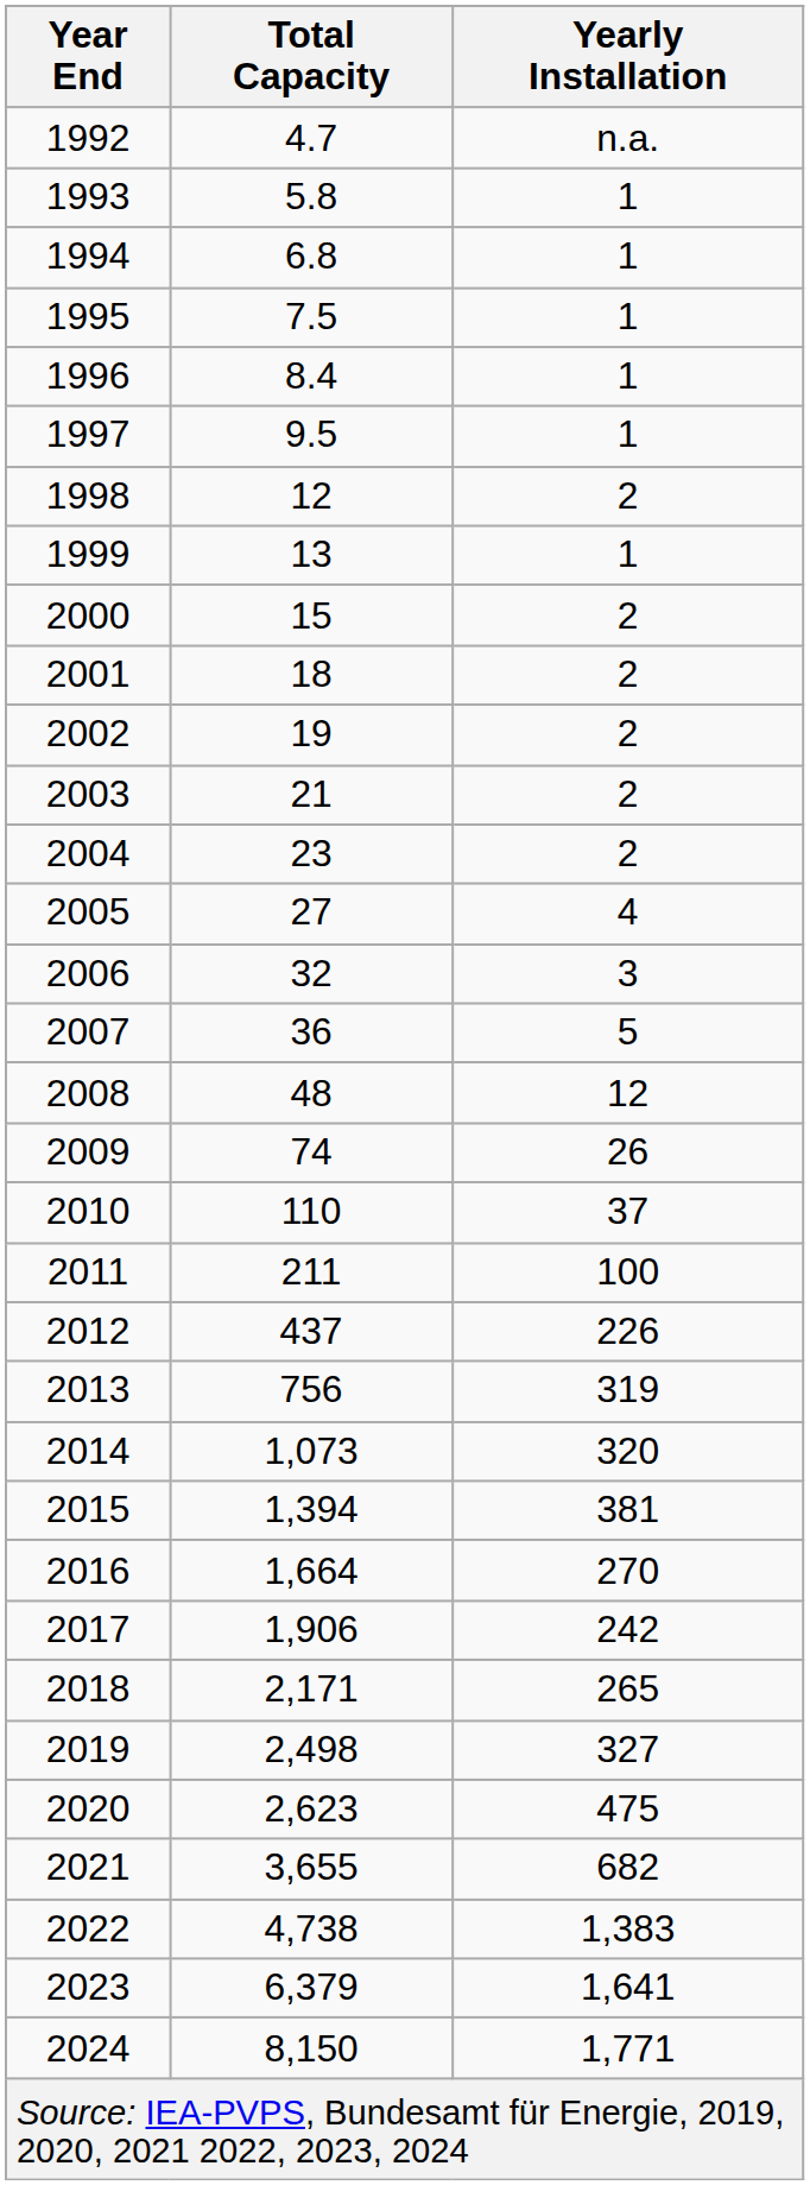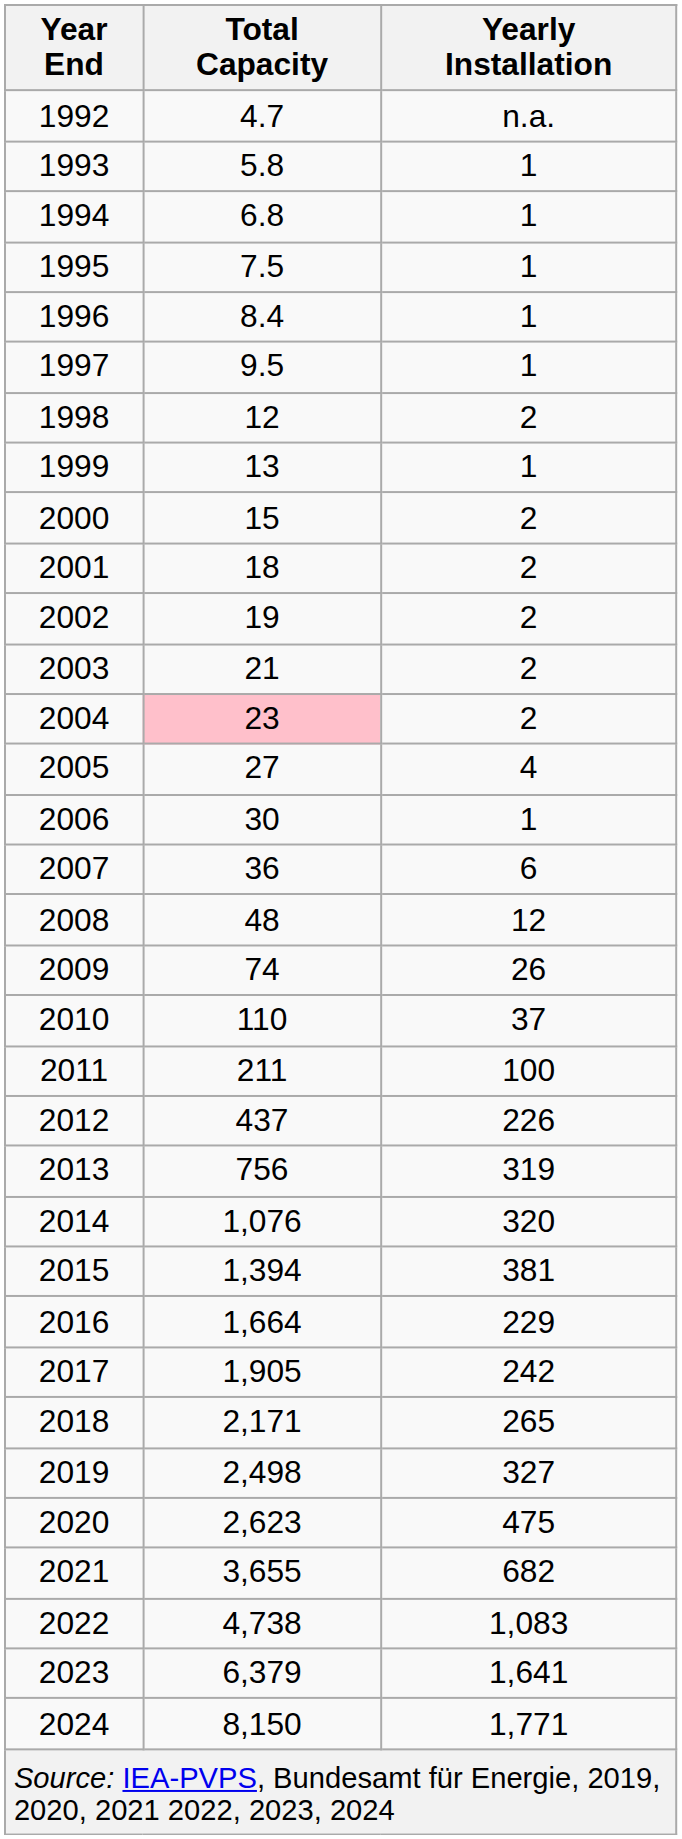2004 | Total Capacity: no background -> pink background
2006 | Total Capacity: 32 -> 30
2006 | Yearly Installation: 3 -> 1
2007 | Yearly Installation: 5 -> 6
2014 | Total Capacity: 1,073 -> 1,076
2016 | Yearly Installation: 270 -> 229
2017 | Total Capacity: 1,906 -> 1,905
2022 | Yearly Installation: 1,383 -> 1,083
